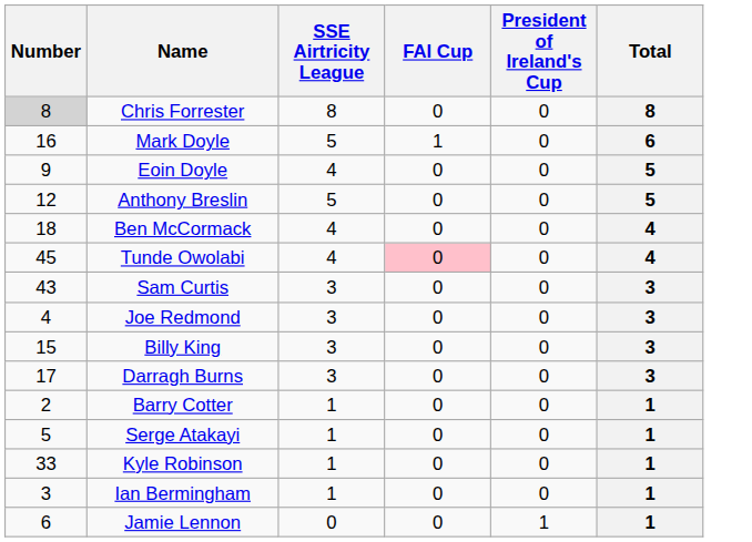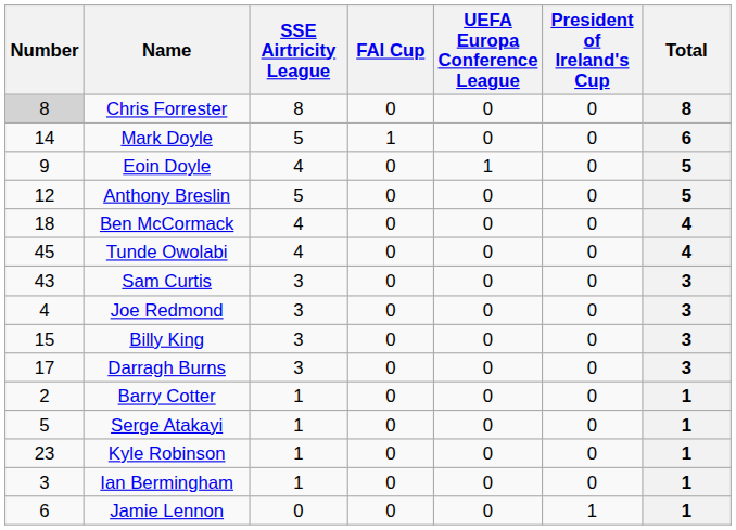+ column: UEFA Europa Conference League | 0 | 0 | 1 | 0 | 0 | 0 | 0 | 0 | 0 | 0 | 0 | 0 | 0 | 0 | 0
Mark Doyle | Number: 16 -> 14
Tunde Owolabi | FAI Cup: pink background -> no background
Kyle Robinson | Number: 33 -> 23
